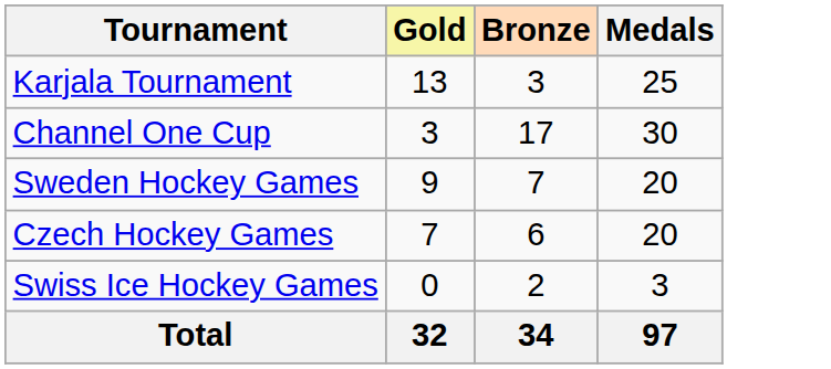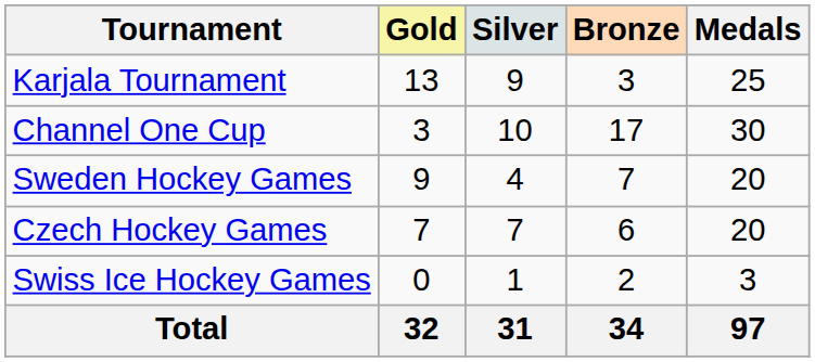+ column: Silver | 9 | 10 | 4 | 7 | 1 | 31
